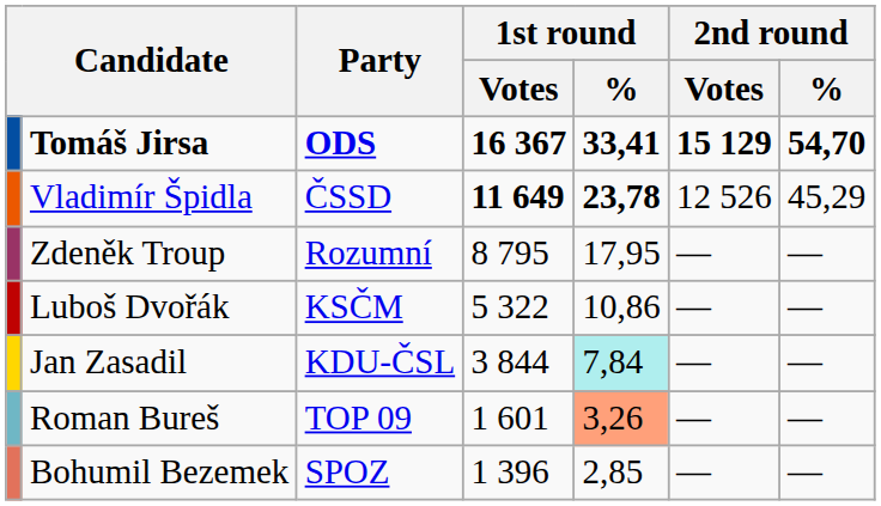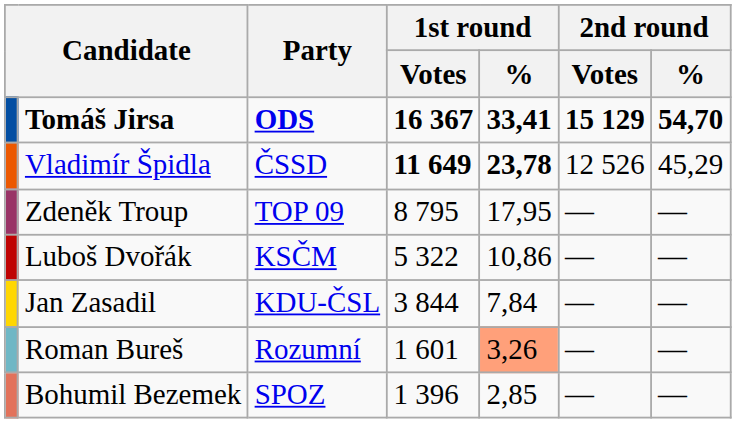Zdeněk Troup | Party: Rozumní -> TOP 09
Jan Zasadil | 1st round / %: paleturquoise background -> no background
Roman Bureš | Party: TOP 09 -> Rozumní
